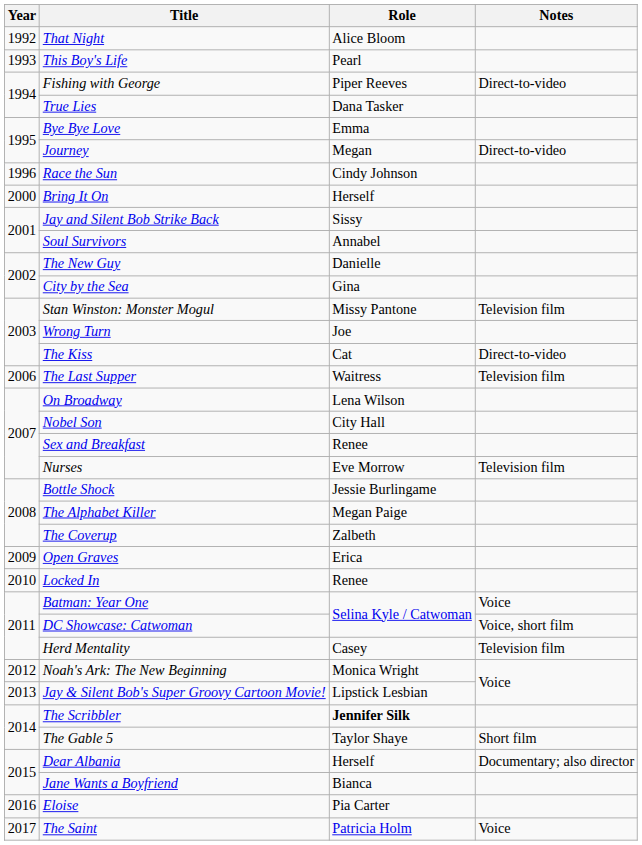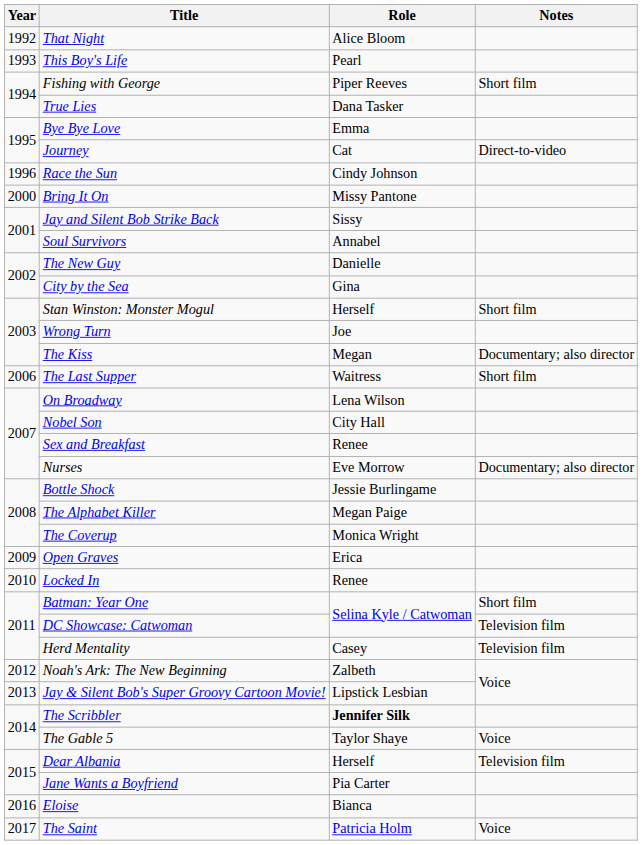Fishing with George | Notes: Direct-to-video -> Short film
Journey | Role: Megan -> Cat
Bring It On | Role: Herself -> Missy Pantone
Stan Winston: Monster Mogul | Role: Missy Pantone -> Herself
Stan Winston: Monster Mogul | Notes: Television film -> Short film
The Kiss | Role: Cat -> Megan
The Kiss | Notes: Direct-to-video -> Documentary; also director
The Last Supper | Notes: Television film -> Short film
Nurses | Notes: Television film -> Documentary; also director
The Coverup | Role: Zalbeth -> Monica Wright
Batman: Year One | Notes: Voice -> Short film
DC Showcase: Catwoman | Notes: Voice, short film -> Television film
Noah's Ark: The New Beginning | Role: Monica Wright -> Zalbeth
The Gable 5 | Notes: Short film -> Voice
Dear Albania | Notes: Documentary; also director -> Television film
Jane Wants a Boyfriend | Role: Bianca -> Pia Carter
Eloise | Role: Pia Carter -> Bianca
